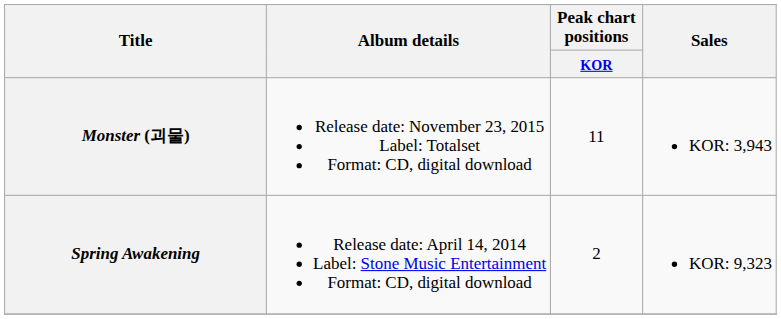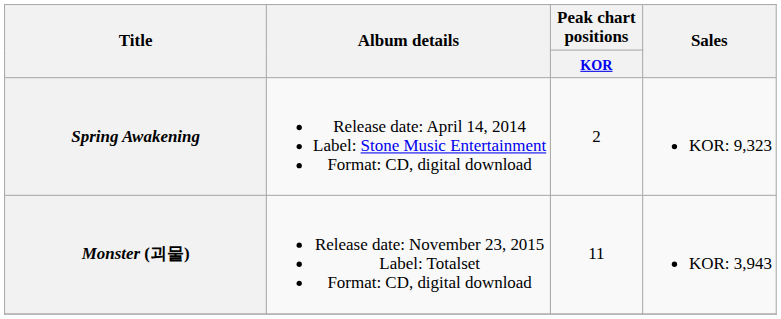rows swapped: Spring Awakening <-> Monster (괴물)
